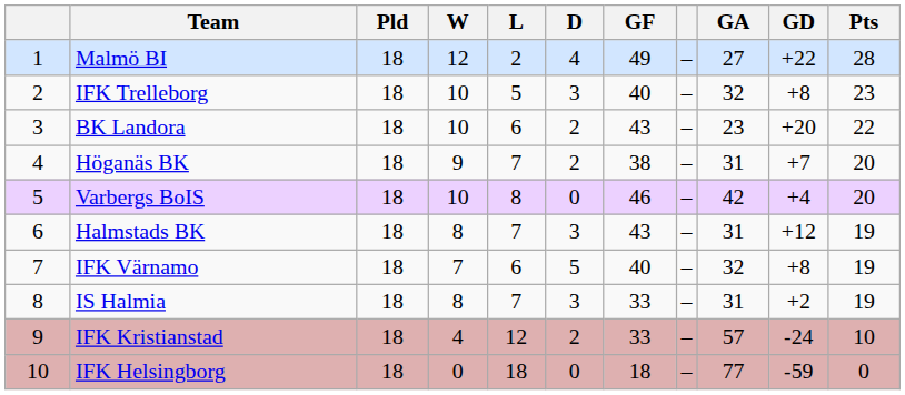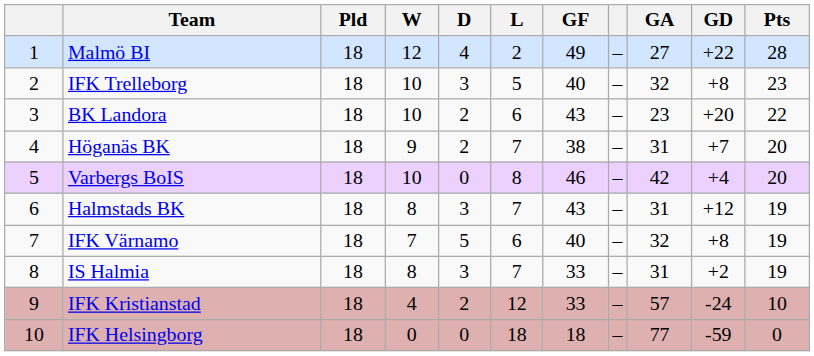columns swapped: D <-> L
